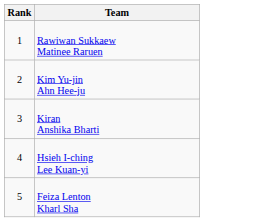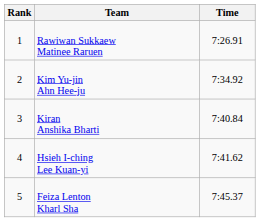+ column: Time | 7:26.91 | 7:34.92 | 7:40.84 | 7:41.62 | 7:45.37
